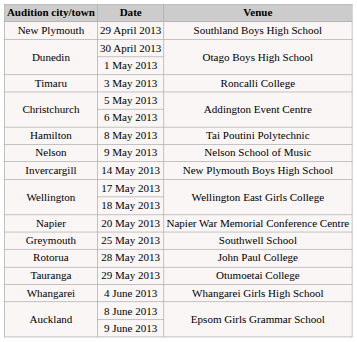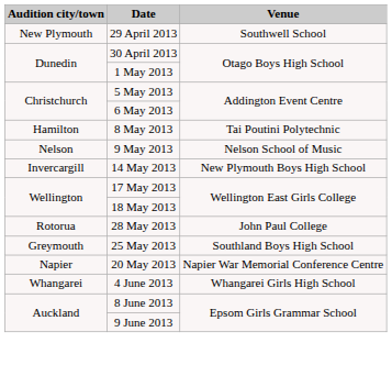29 April 2013 | Venue: Southland Boys High School -> Southwell School
- row: Timaru | 3 May 2013 | Roncalli College
rows swapped: 20 May 2013 <-> 28 May 2013
25 May 2013 | Venue: Southwell School -> Southland Boys High School
- row: Tauranga | 29 May 2013 | Otumoetai College
